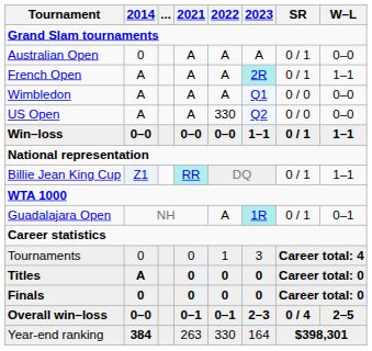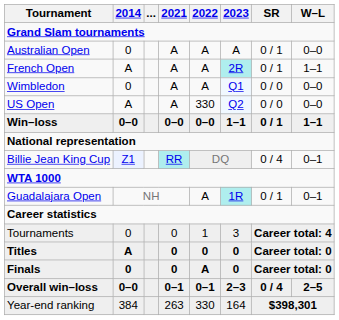Wimbledon | 2014: A -> 0
Billie Jean King Cup | SR: 0 / 1 -> 0 / 4
Billie Jean King Cup | W–L: 1–1 -> 0–1
Finals | 2022: 0 -> A
Year-end ranking | 2014: bold -> normal
